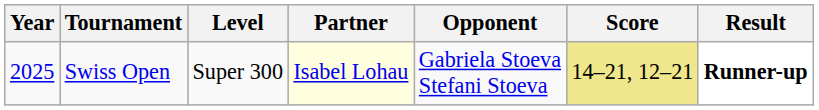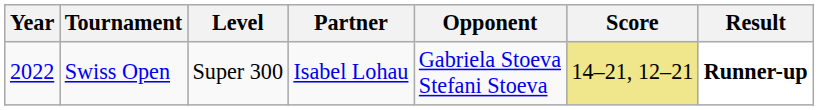Swiss Open | Year: 2025 -> 2022
Swiss Open | Partner: lightyellow background -> no background
